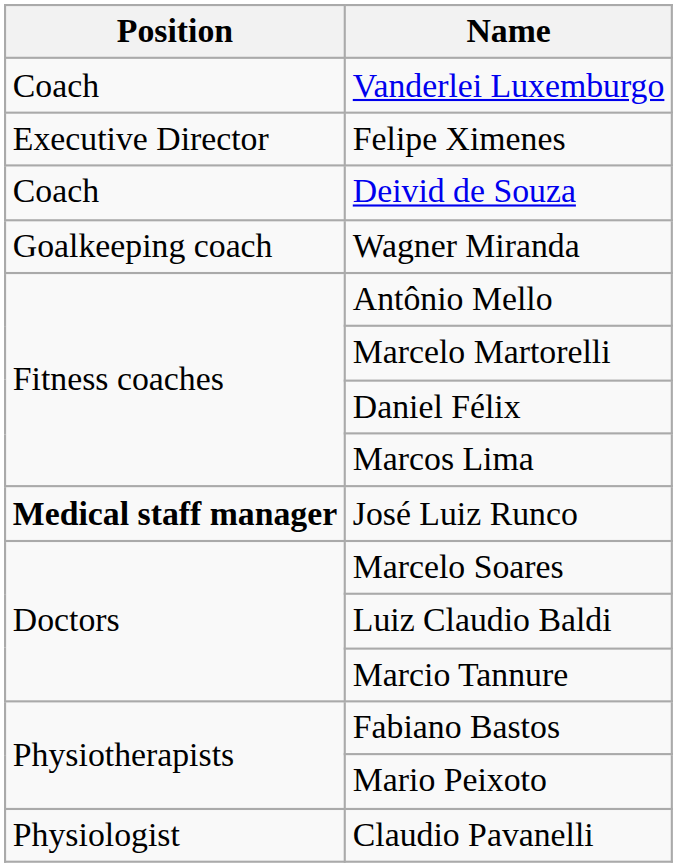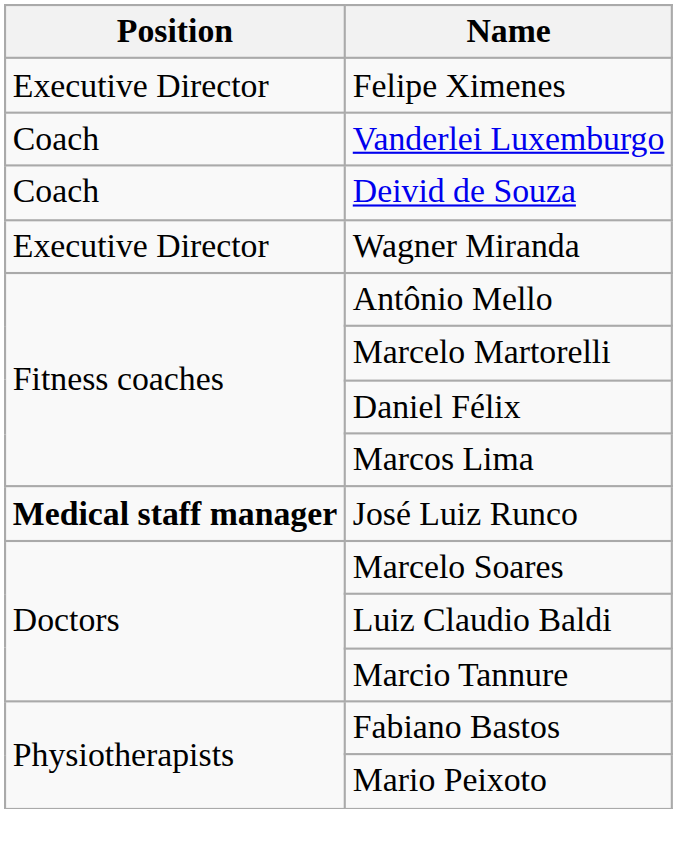rows swapped: Vanderlei Luxemburgo <-> Felipe Ximenes
Wagner Miranda | Position: Goalkeeping coach -> Executive Director
- row: Physiologist | Claudio Pavanelli
